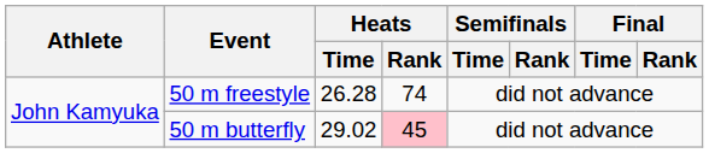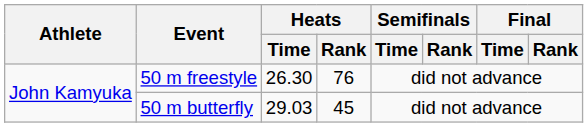50 m freestyle | Heats / Time: 26.28 -> 26.30
50 m freestyle | Heats / Rank: 74 -> 76
50 m butterfly | Heats / Time: 29.02 -> 29.03
50 m butterfly | Heats / Rank: pink background -> no background
